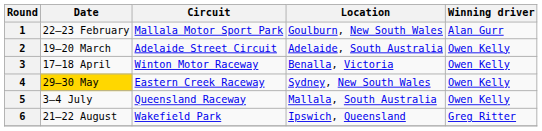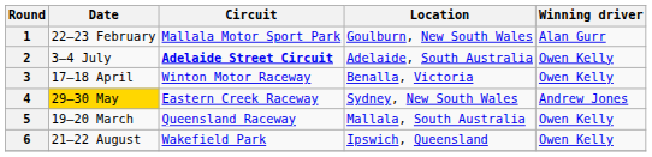2 | Date: 19–20 March -> 3–4 July
2 | Circuit: normal -> bold
4 | Winning driver: Owen Kelly -> Andrew Jones
5 | Date: 3–4 July -> 19–20 March
6 | Winning driver: Greg Ritter -> Owen Kelly
